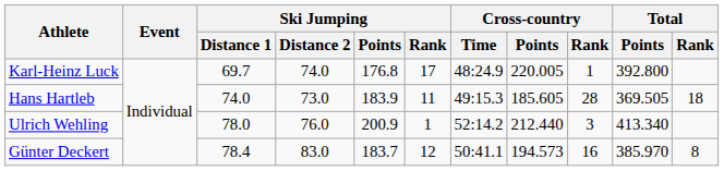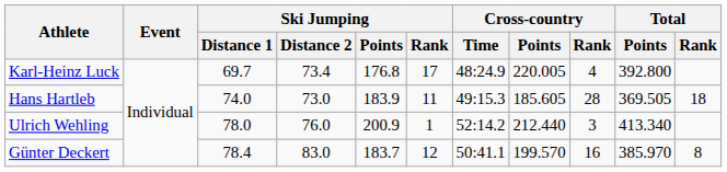Karl-Heinz Luck | Ski Jumping / Distance 2: 74.0 -> 73.4
Karl-Heinz Luck | Cross-country / Rank: 1 -> 4
Günter Deckert | Cross-country / Points: 194.573 -> 199.570
